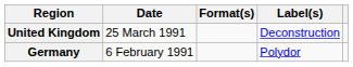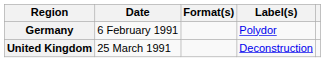rows swapped: Germany <-> United Kingdom
